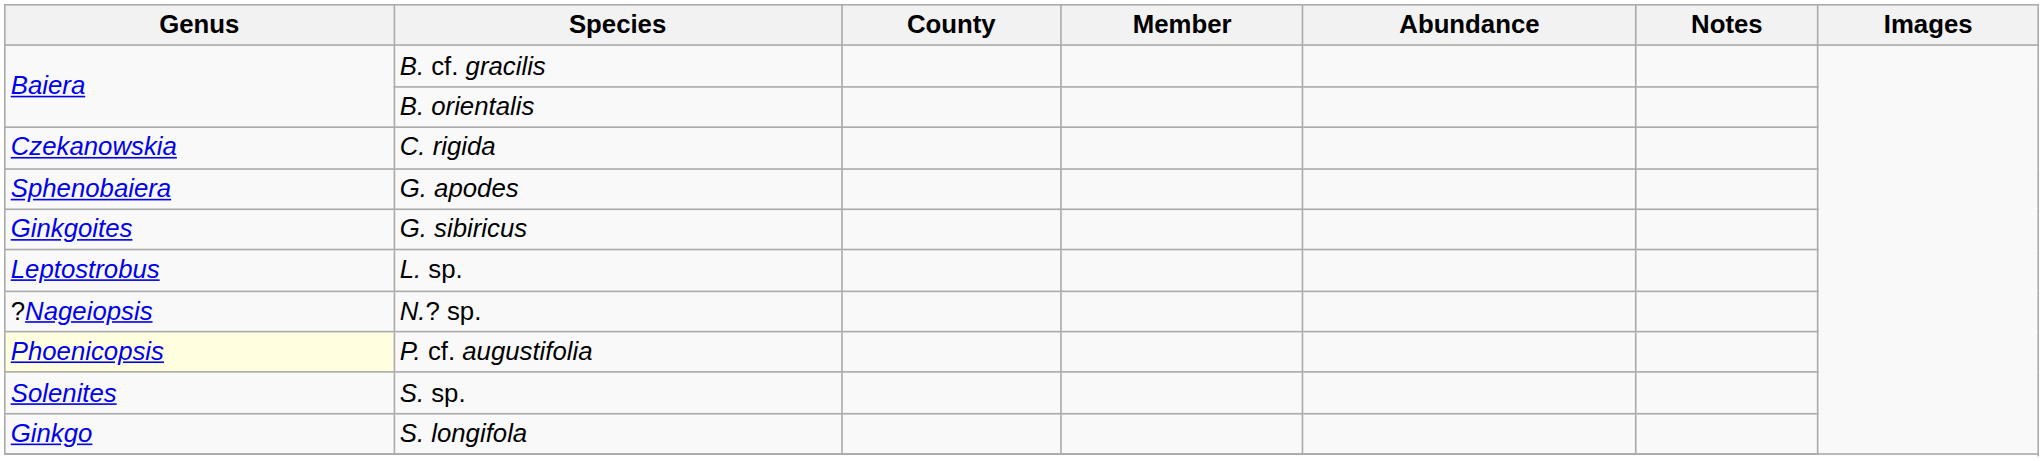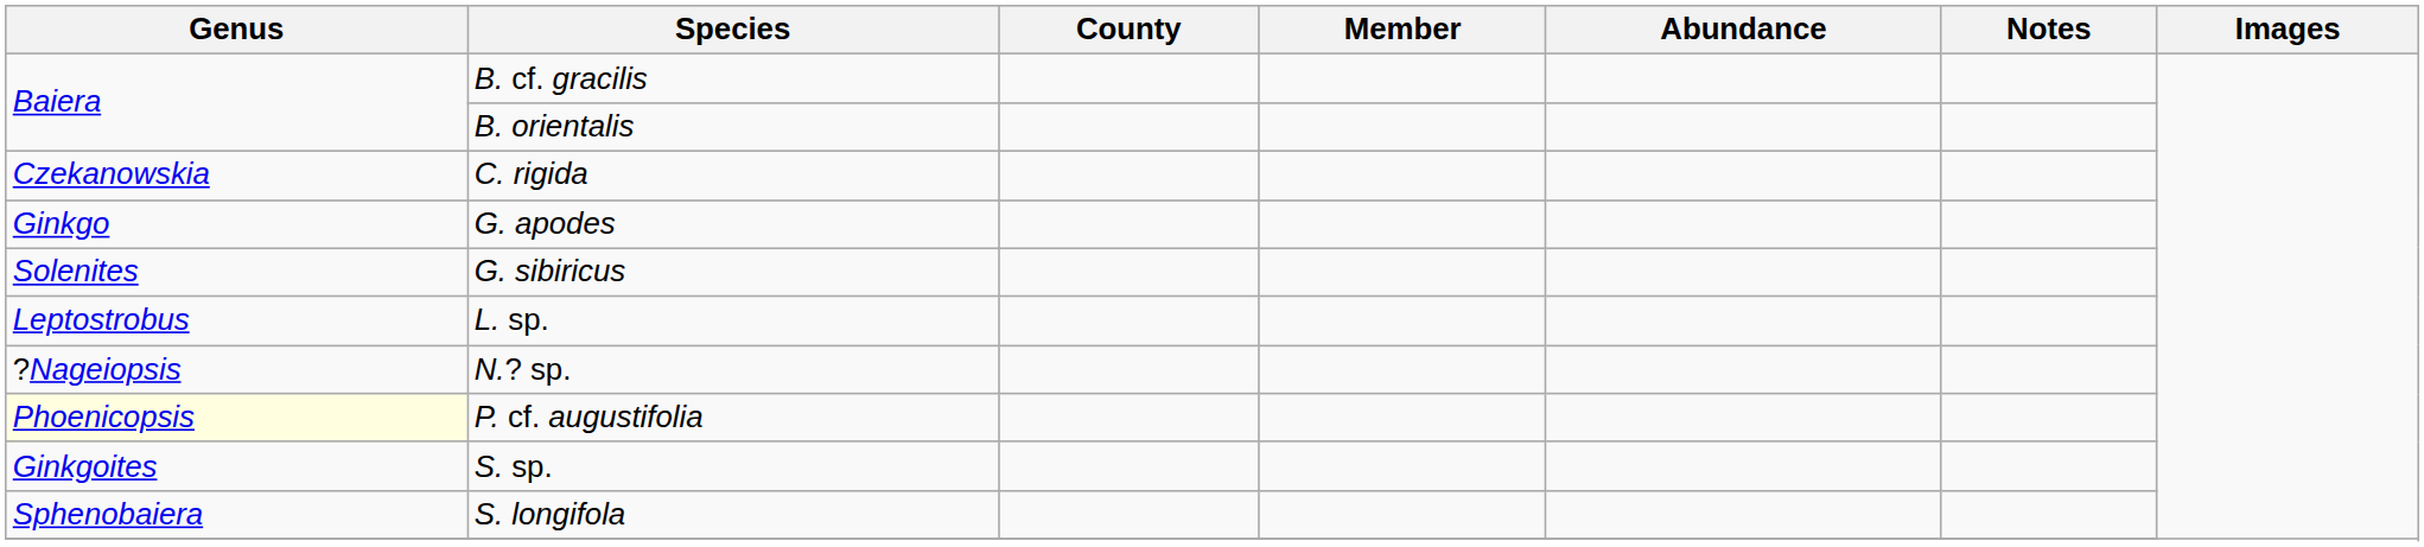G. apodes | Genus: Sphenobaiera -> Ginkgo
G. sibiricus | Genus: Ginkgoites -> Solenites
S. sp. | Genus: Solenites -> Ginkgoites
S. longifola | Genus: Ginkgo -> Sphenobaiera
